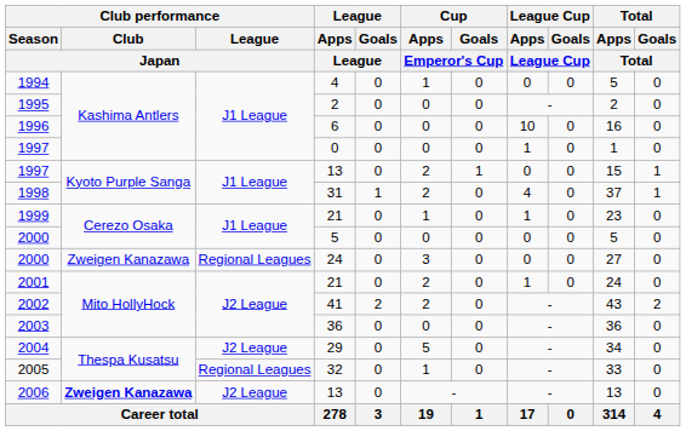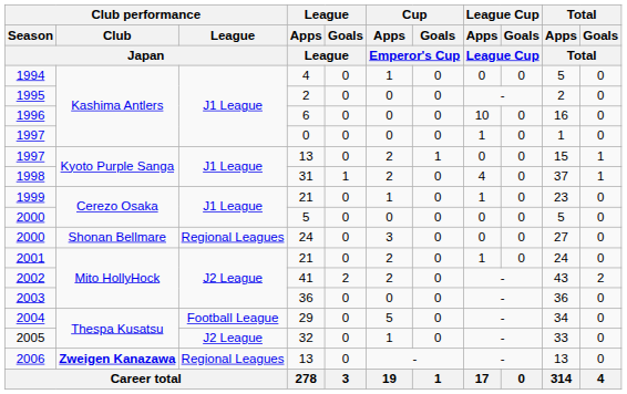2000 / 24 | Club performance / Club / Japan: Zweigen Kanazawa -> Shonan Bellmare
2004 | Club performance / League / Japan: J2 League -> Football League
2005 | Club performance / League / Japan: Regional Leagues -> J2 League
2006 | Club performance / League / Japan: J2 League -> Regional Leagues
